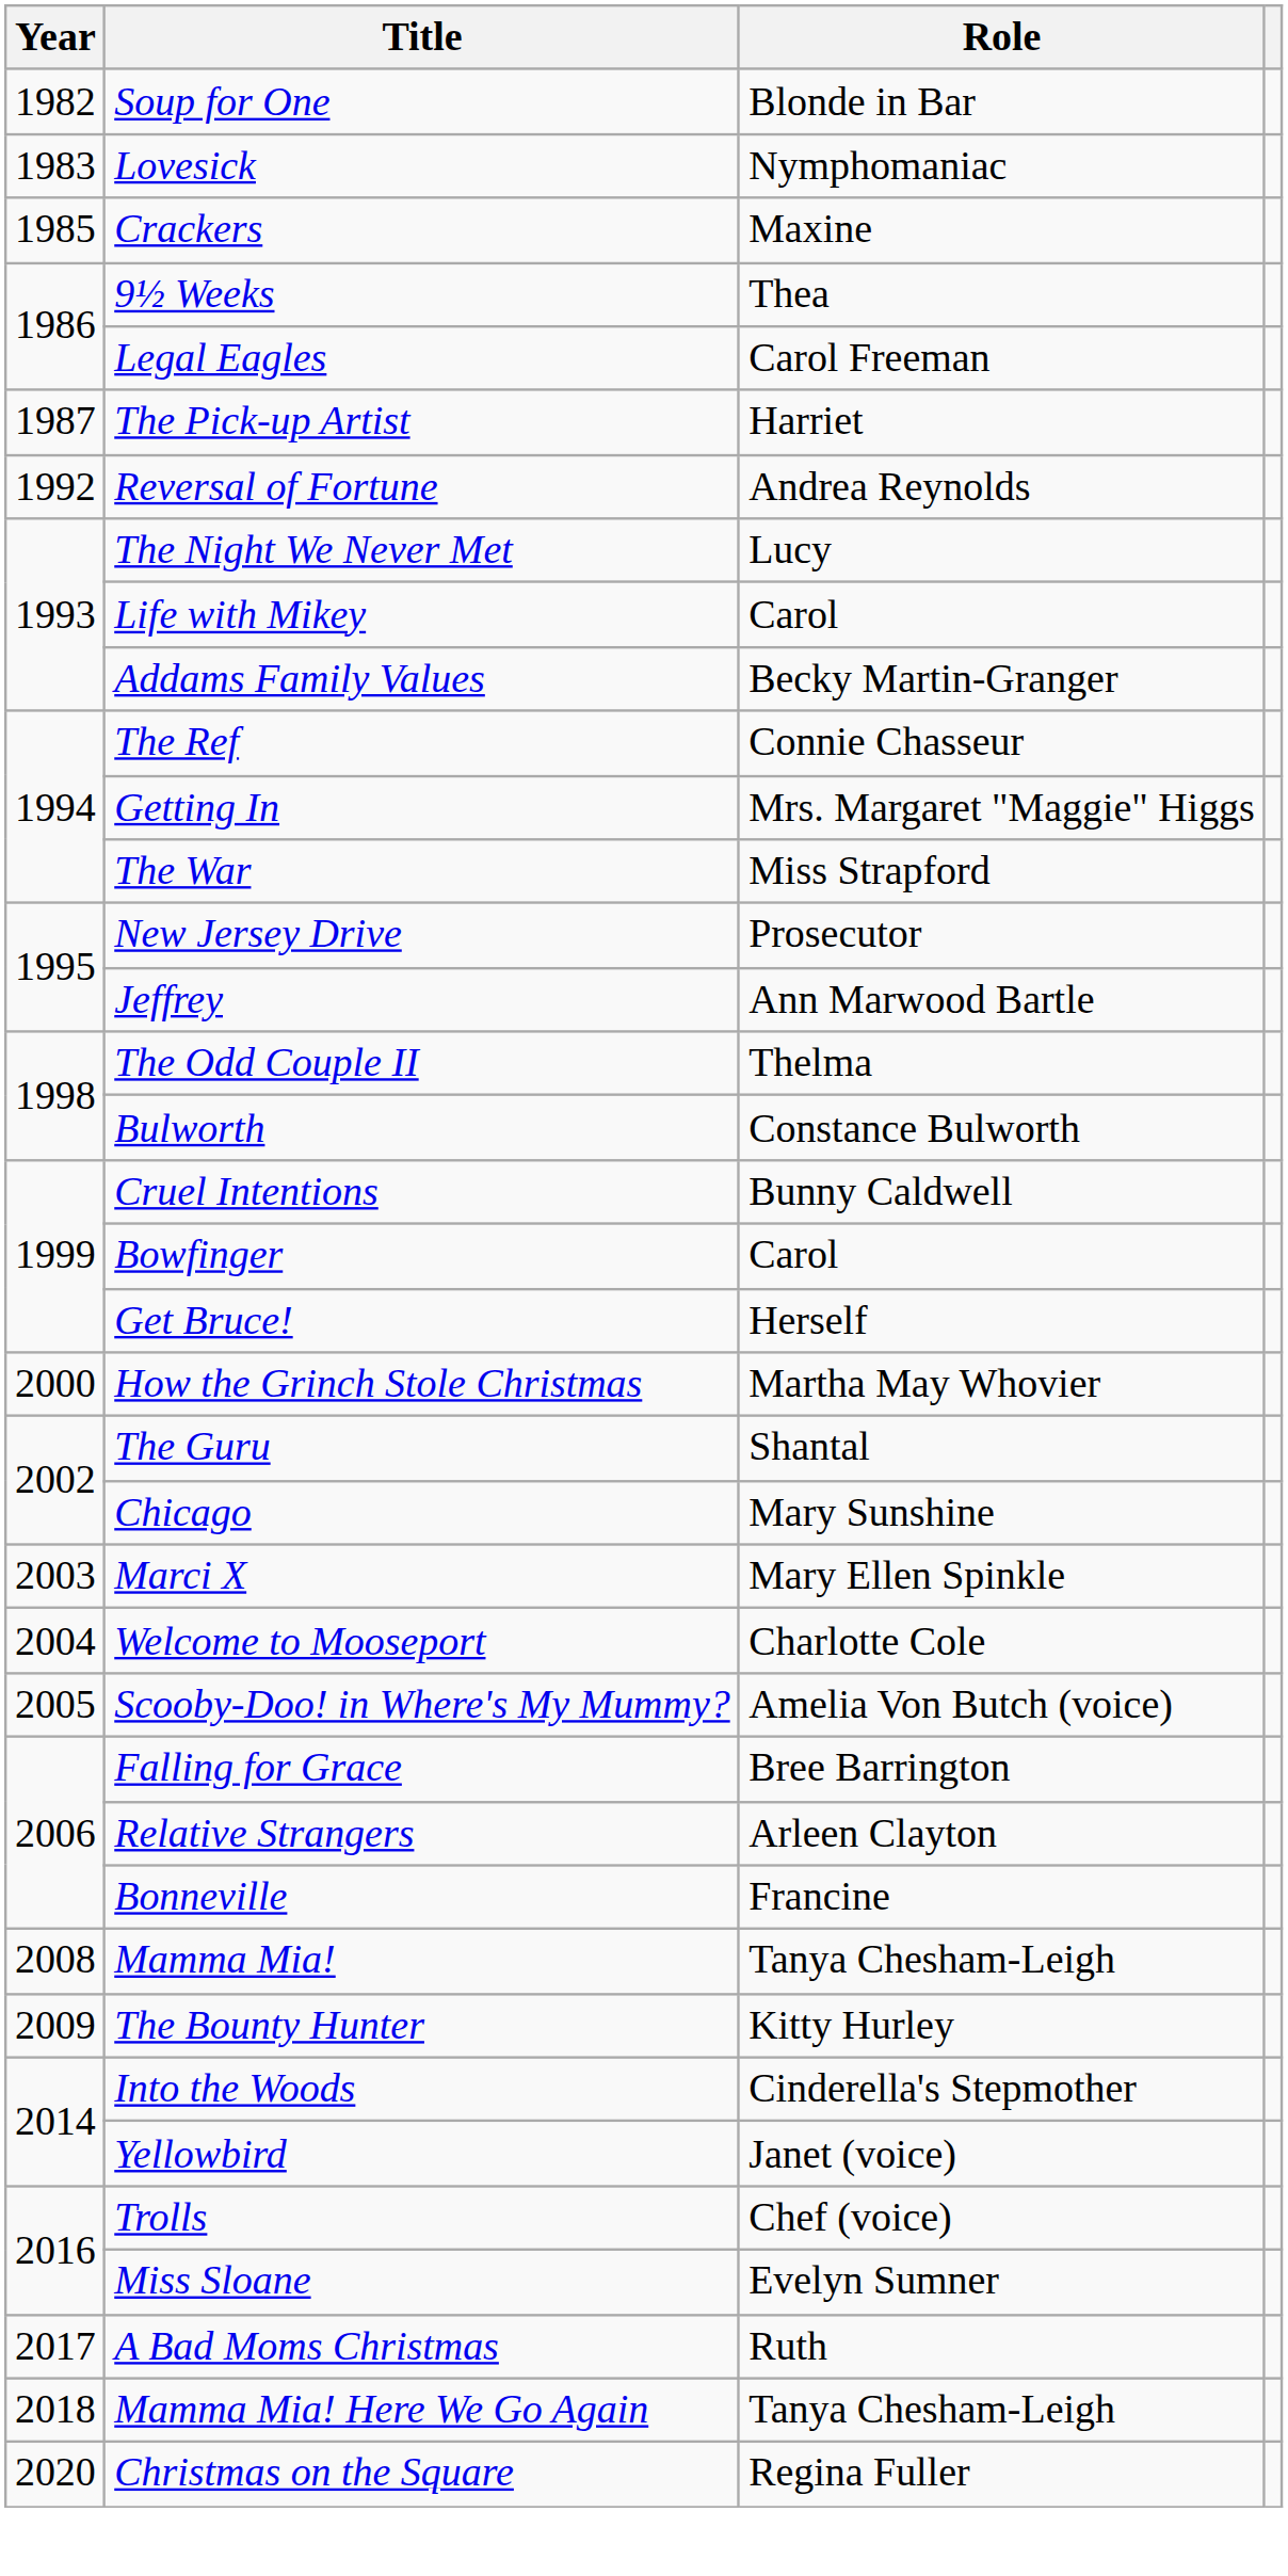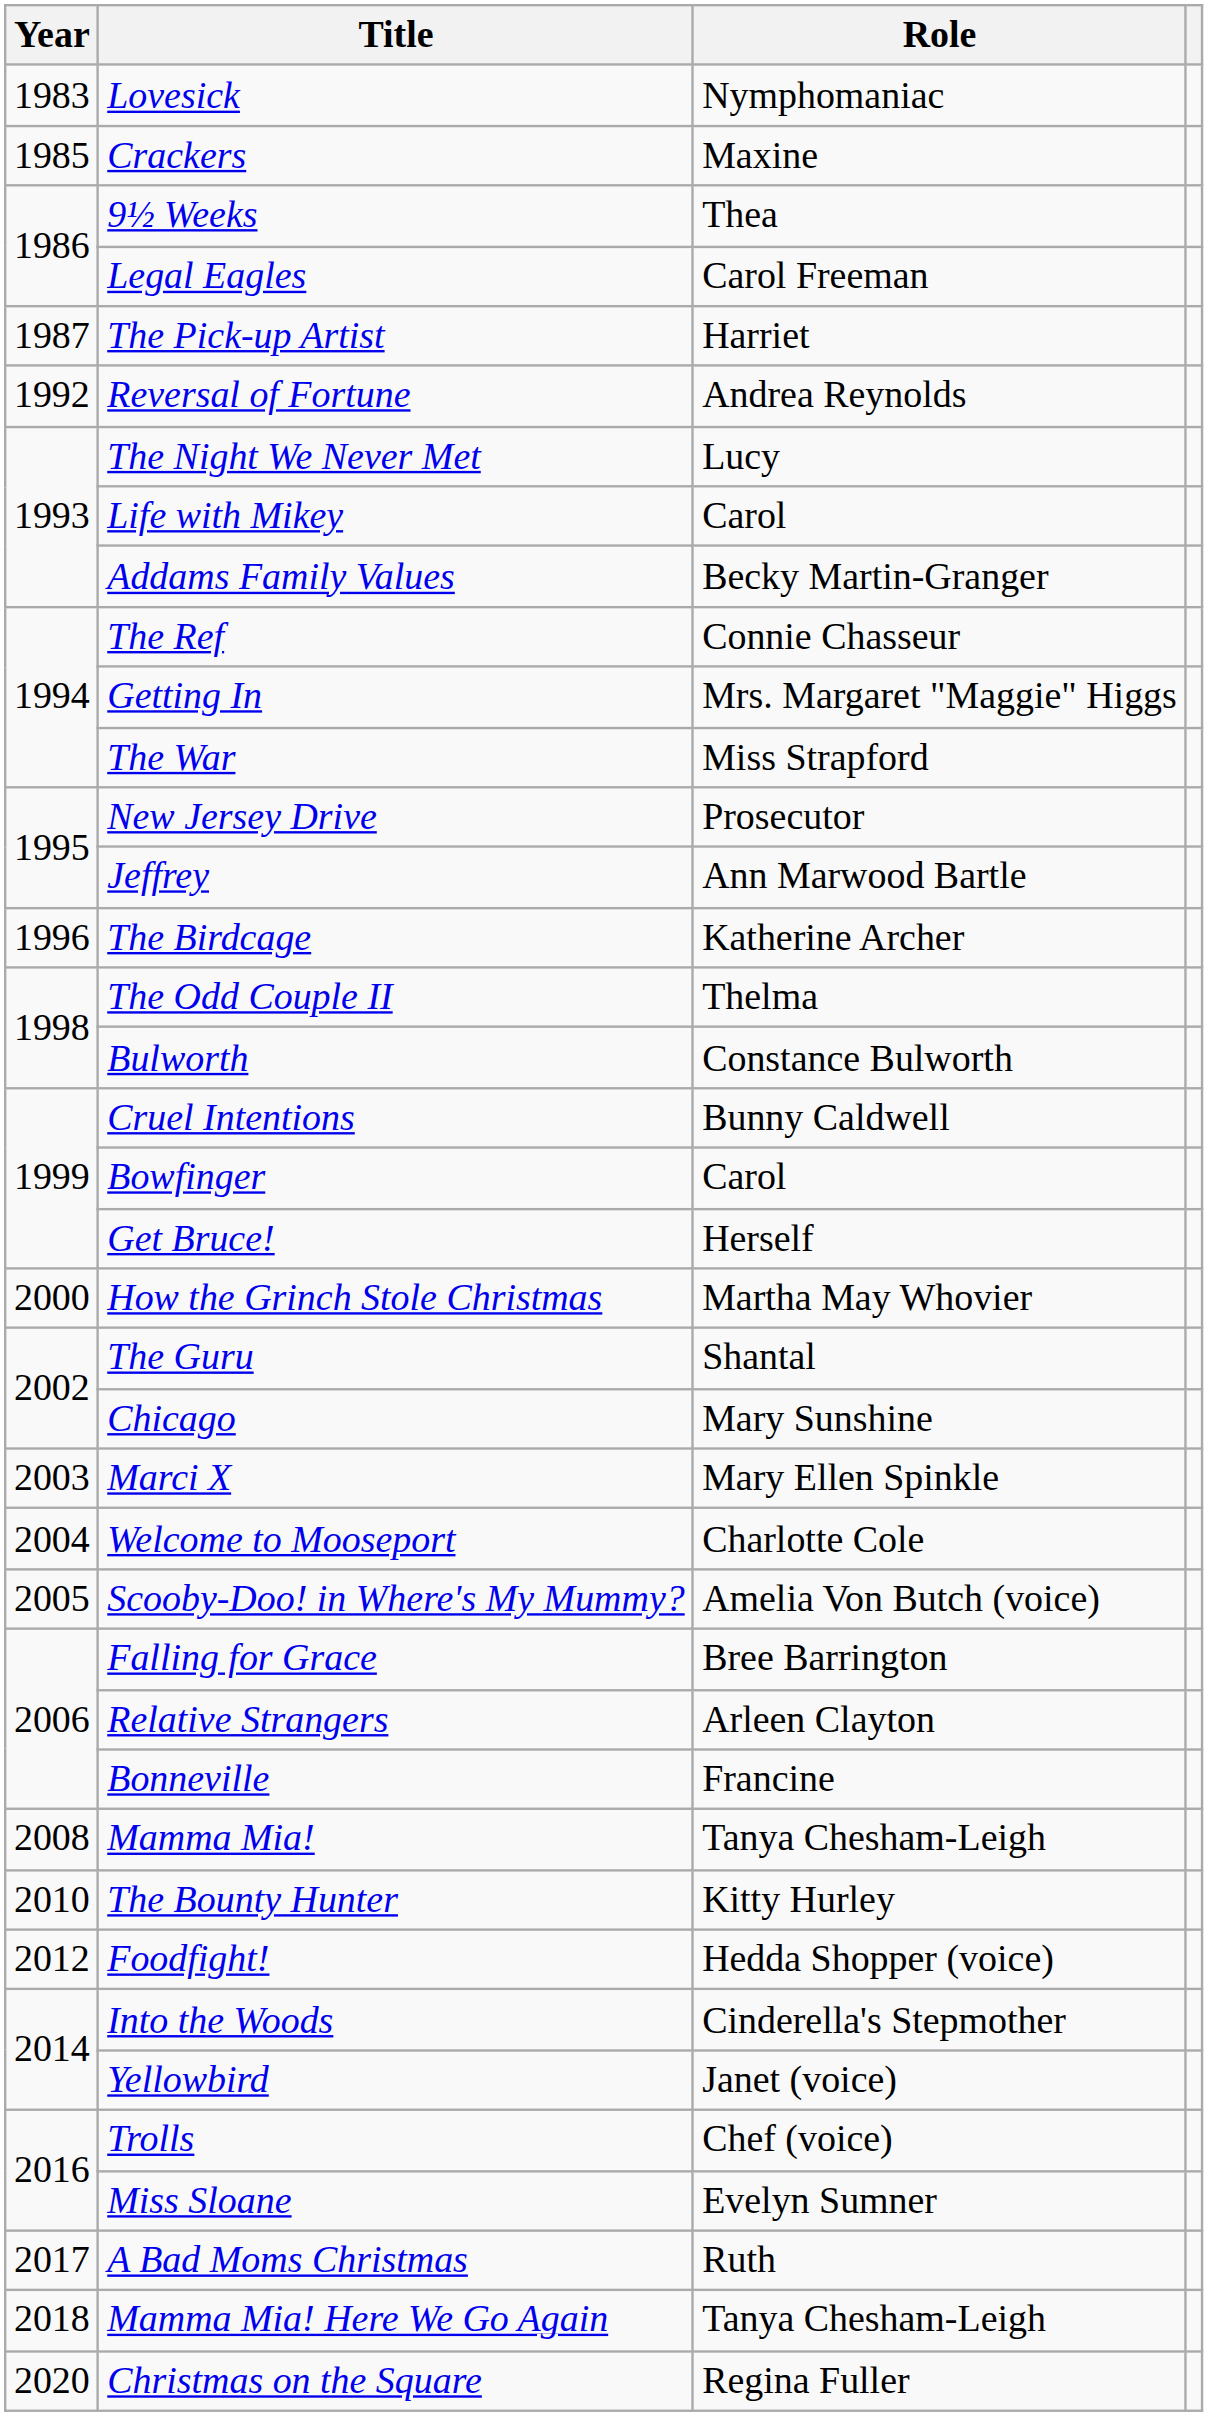- row: 1982 | Soup for One | Blonde in Bar
+ row: 1996 | The Birdcage | Katherine Archer
The Bounty Hunter | Year: 2009 -> 2010
+ row: 2012 | Foodfight! | Hedda Shopper (voice)
